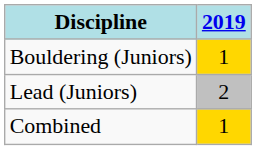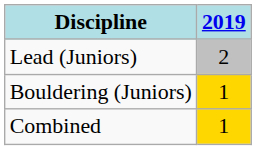rows swapped: Lead (Juniors) <-> Bouldering (Juniors)
